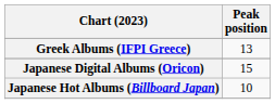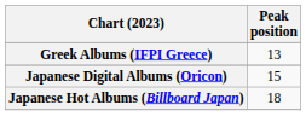Japanese Hot Albums (Billboard Japan) | Peak position: 10 -> 18
